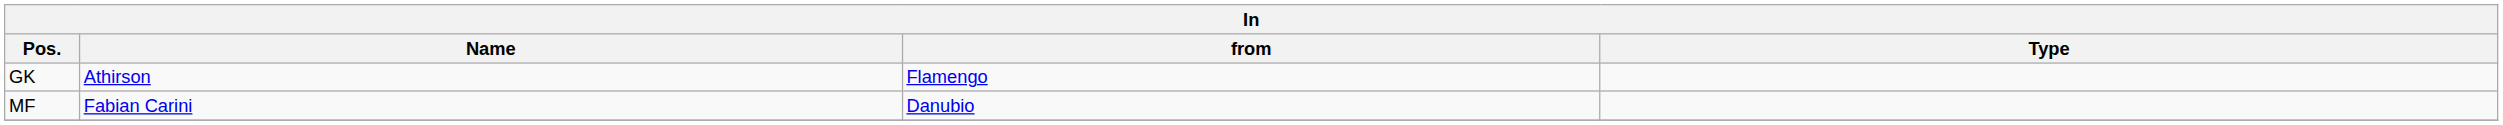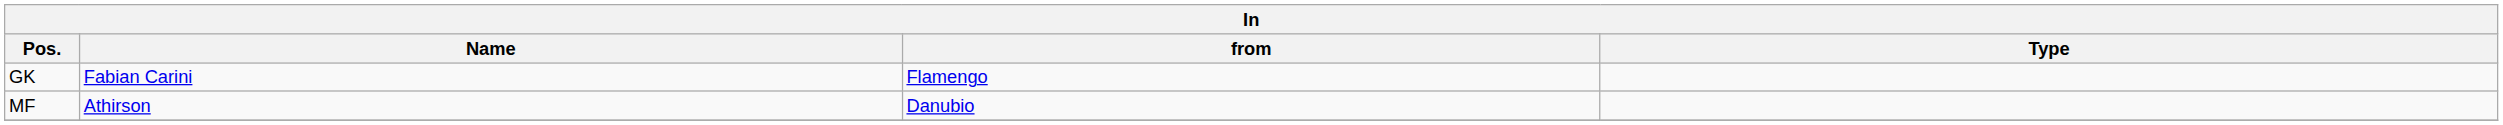GK | Name: Athirson -> Fabian Carini
MF | Name: Fabian Carini -> Athirson
